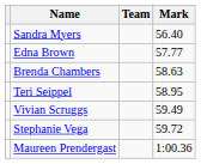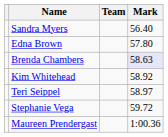Edna Brown | Mark: 57.77 -> 57.80
Brenda Chambers | Mark: no background -> lavender background
+ row: Kim Whitehead | 58.92
Teri Seippel | Mark: 58.95 -> 58.97
- row: Vivian Scruggs | 59.49
